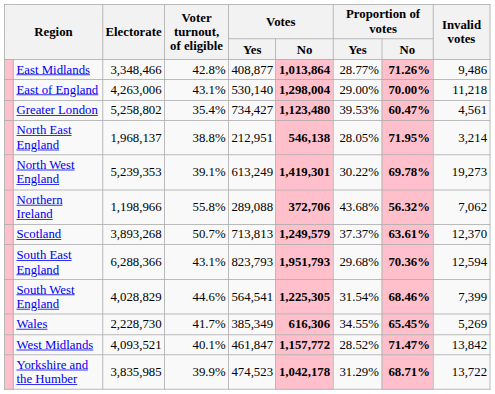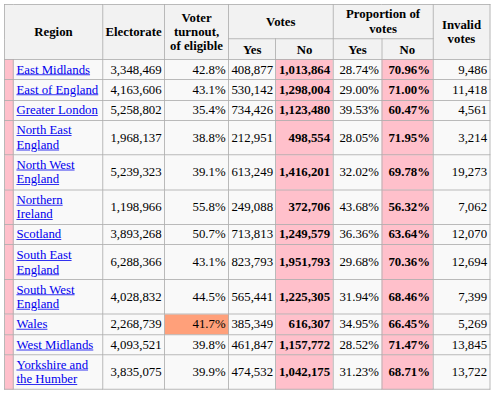East Midlands | Electorate: 3,348,466 -> 3,348,469
East Midlands | Proportion of votes / Yes: 28.77% -> 28.74%
East Midlands | Proportion of votes / No: 71.26% -> 70.96%
East of England | Electorate: 4,263,006 -> 4,163,606
East of England | Votes / Yes: 530,140 -> 530,142
East of England | Proportion of votes / No: 70.00% -> 71.00%
East of England | column 9: 11,218 -> 11,418
Greater London | Votes / Yes: 734,427 -> 734,426
North East England | Votes / No: 546,138 -> 498,554
North West England | Electorate: 5,239,353 -> 5,239,323
North West England | Votes / No: 1,419,301 -> 1,416,201
North West England | Proportion of votes / Yes: 30.22% -> 32.02%
Northern Ireland | Votes / Yes: 289,088 -> 249,088
Scotland | Proportion of votes / Yes: 37.37% -> 36.36%
Scotland | Proportion of votes / No: 63.61% -> 63.64%
Scotland | column 9: 12,370 -> 12,070
South East England | column 9: 12,594 -> 12,694
South West England | Electorate: 4,028,829 -> 4,028,832
South West England | Voter turnout, of eligible: 44.6% -> 44.5%
South West England | Votes / Yes: 564,541 -> 565,441
South West England | Proportion of votes / Yes: 31.54% -> 31.94%
Wales | Electorate: 2,228,730 -> 2,268,739
Wales | Voter turnout, of eligible: no background -> lightsalmon background
Wales | Votes / No: 616,306 -> 616,307
Wales | Proportion of votes / Yes: 34.55% -> 34.95%
Wales | Proportion of votes / No: 65.45% -> 66.45%
West Midlands | Voter turnout, of eligible: 40.1% -> 39.8%
West Midlands | column 9: 13,842 -> 13,845
Yorkshire and the Humber | Electorate: 3,835,985 -> 3,835,075
Yorkshire and the Humber | Votes / Yes: 474,523 -> 474,532
Yorkshire and the Humber | Votes / No: 1,042,178 -> 1,042,175
Yorkshire and the Humber | Proportion of votes / Yes: 31.29% -> 31.23%
